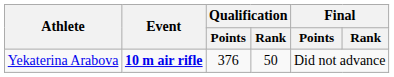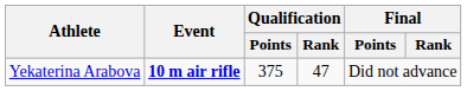Yekaterina Arabova | Qualification / Points: 376 -> 375
Yekaterina Arabova | Qualification / Rank: 50 -> 47
